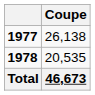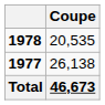rows swapped: 1977 <-> 1978
